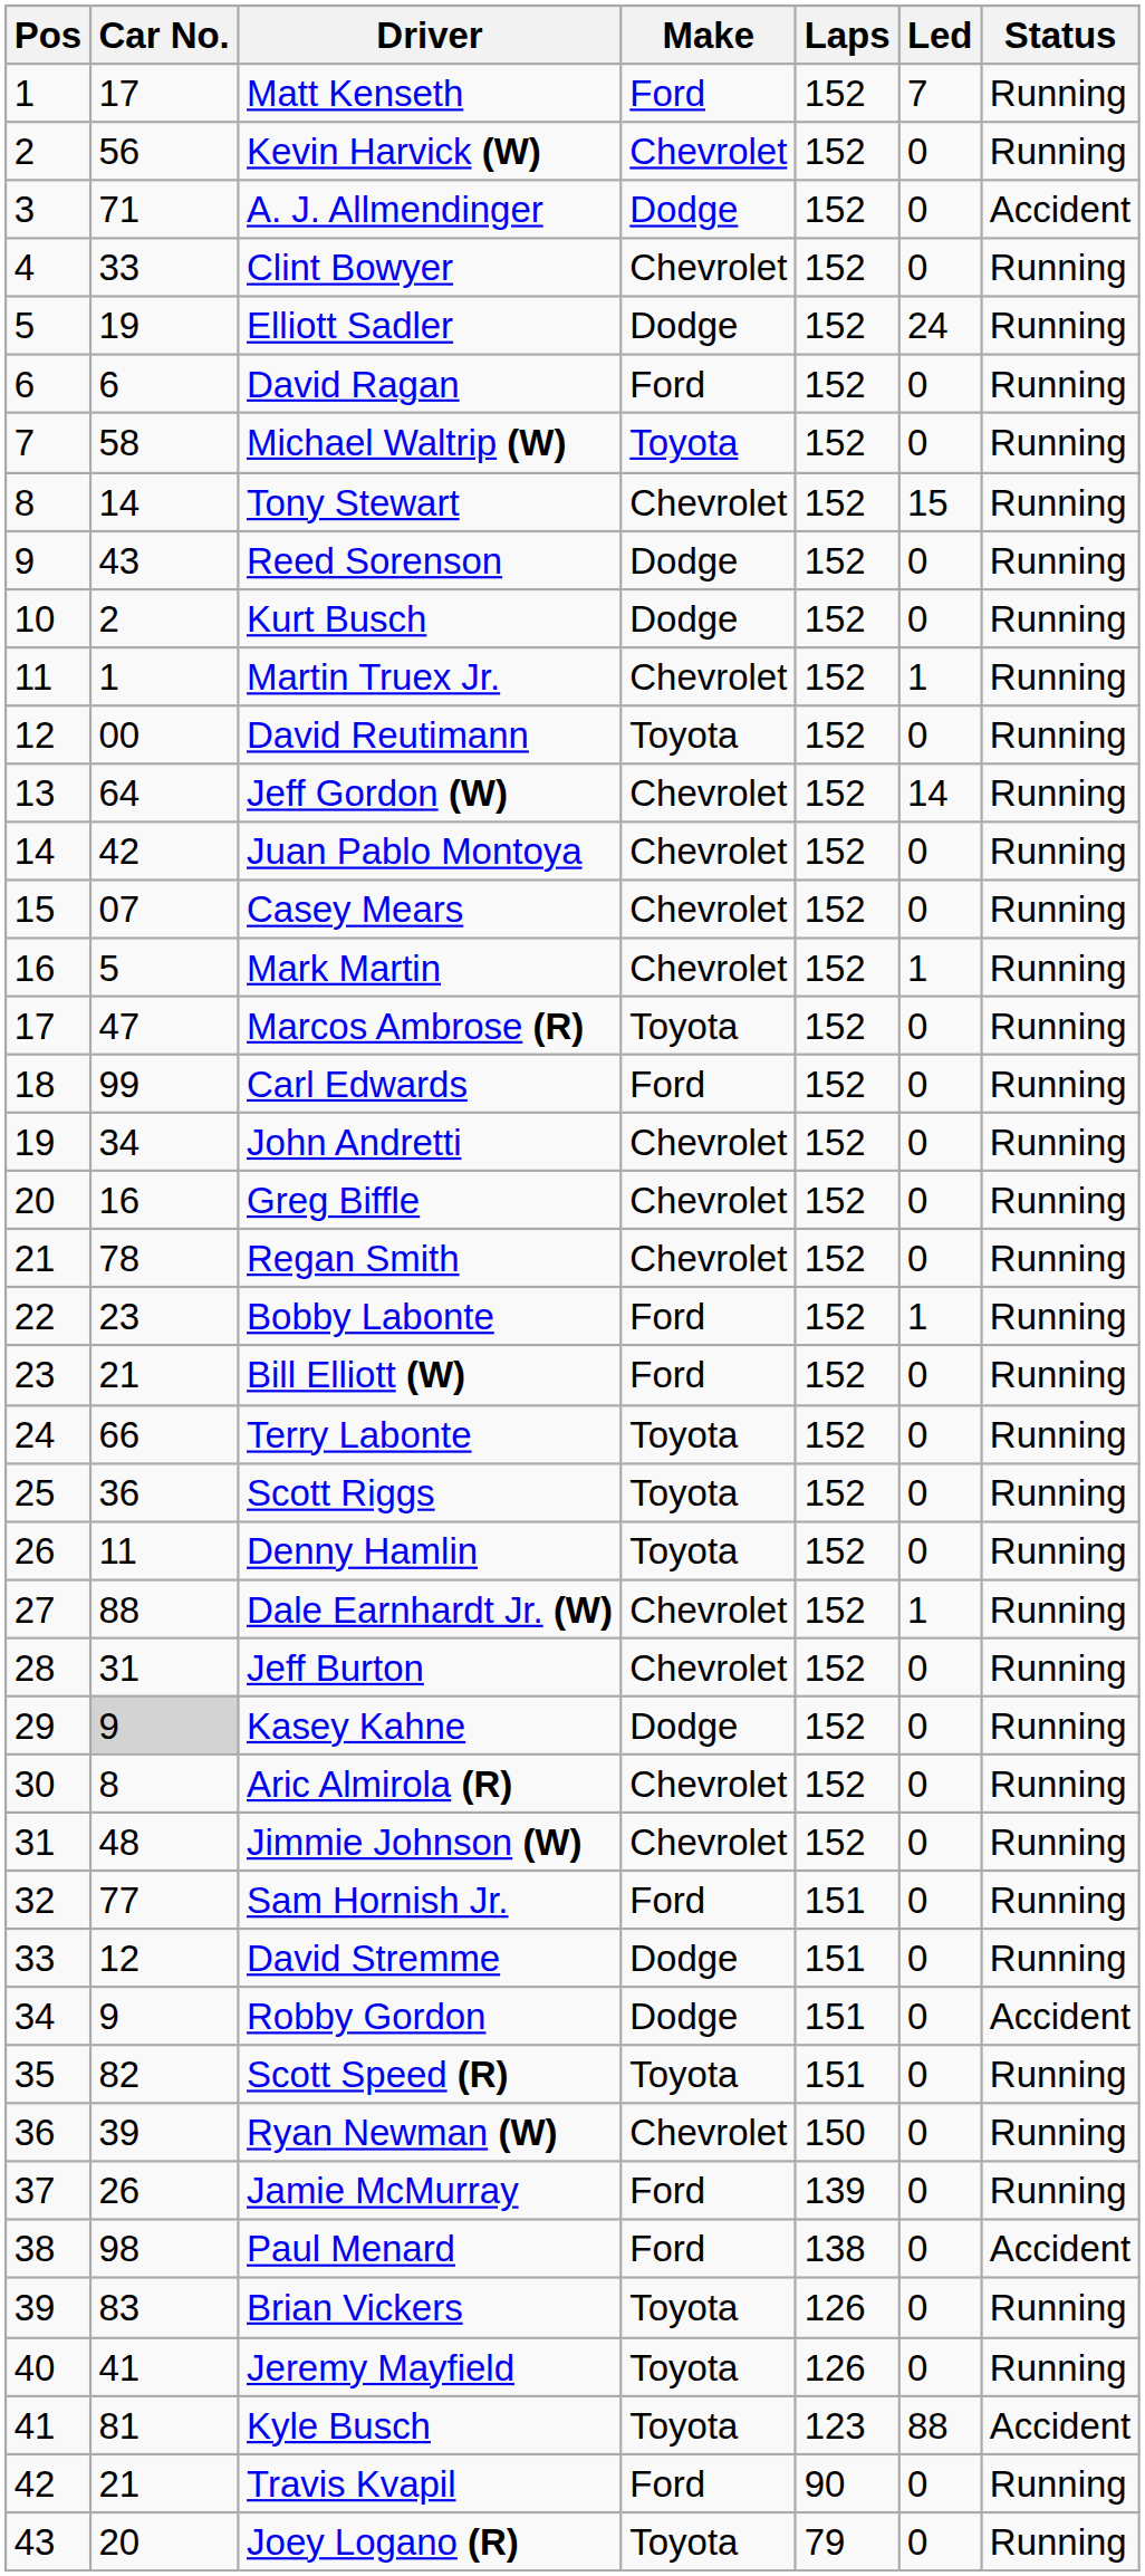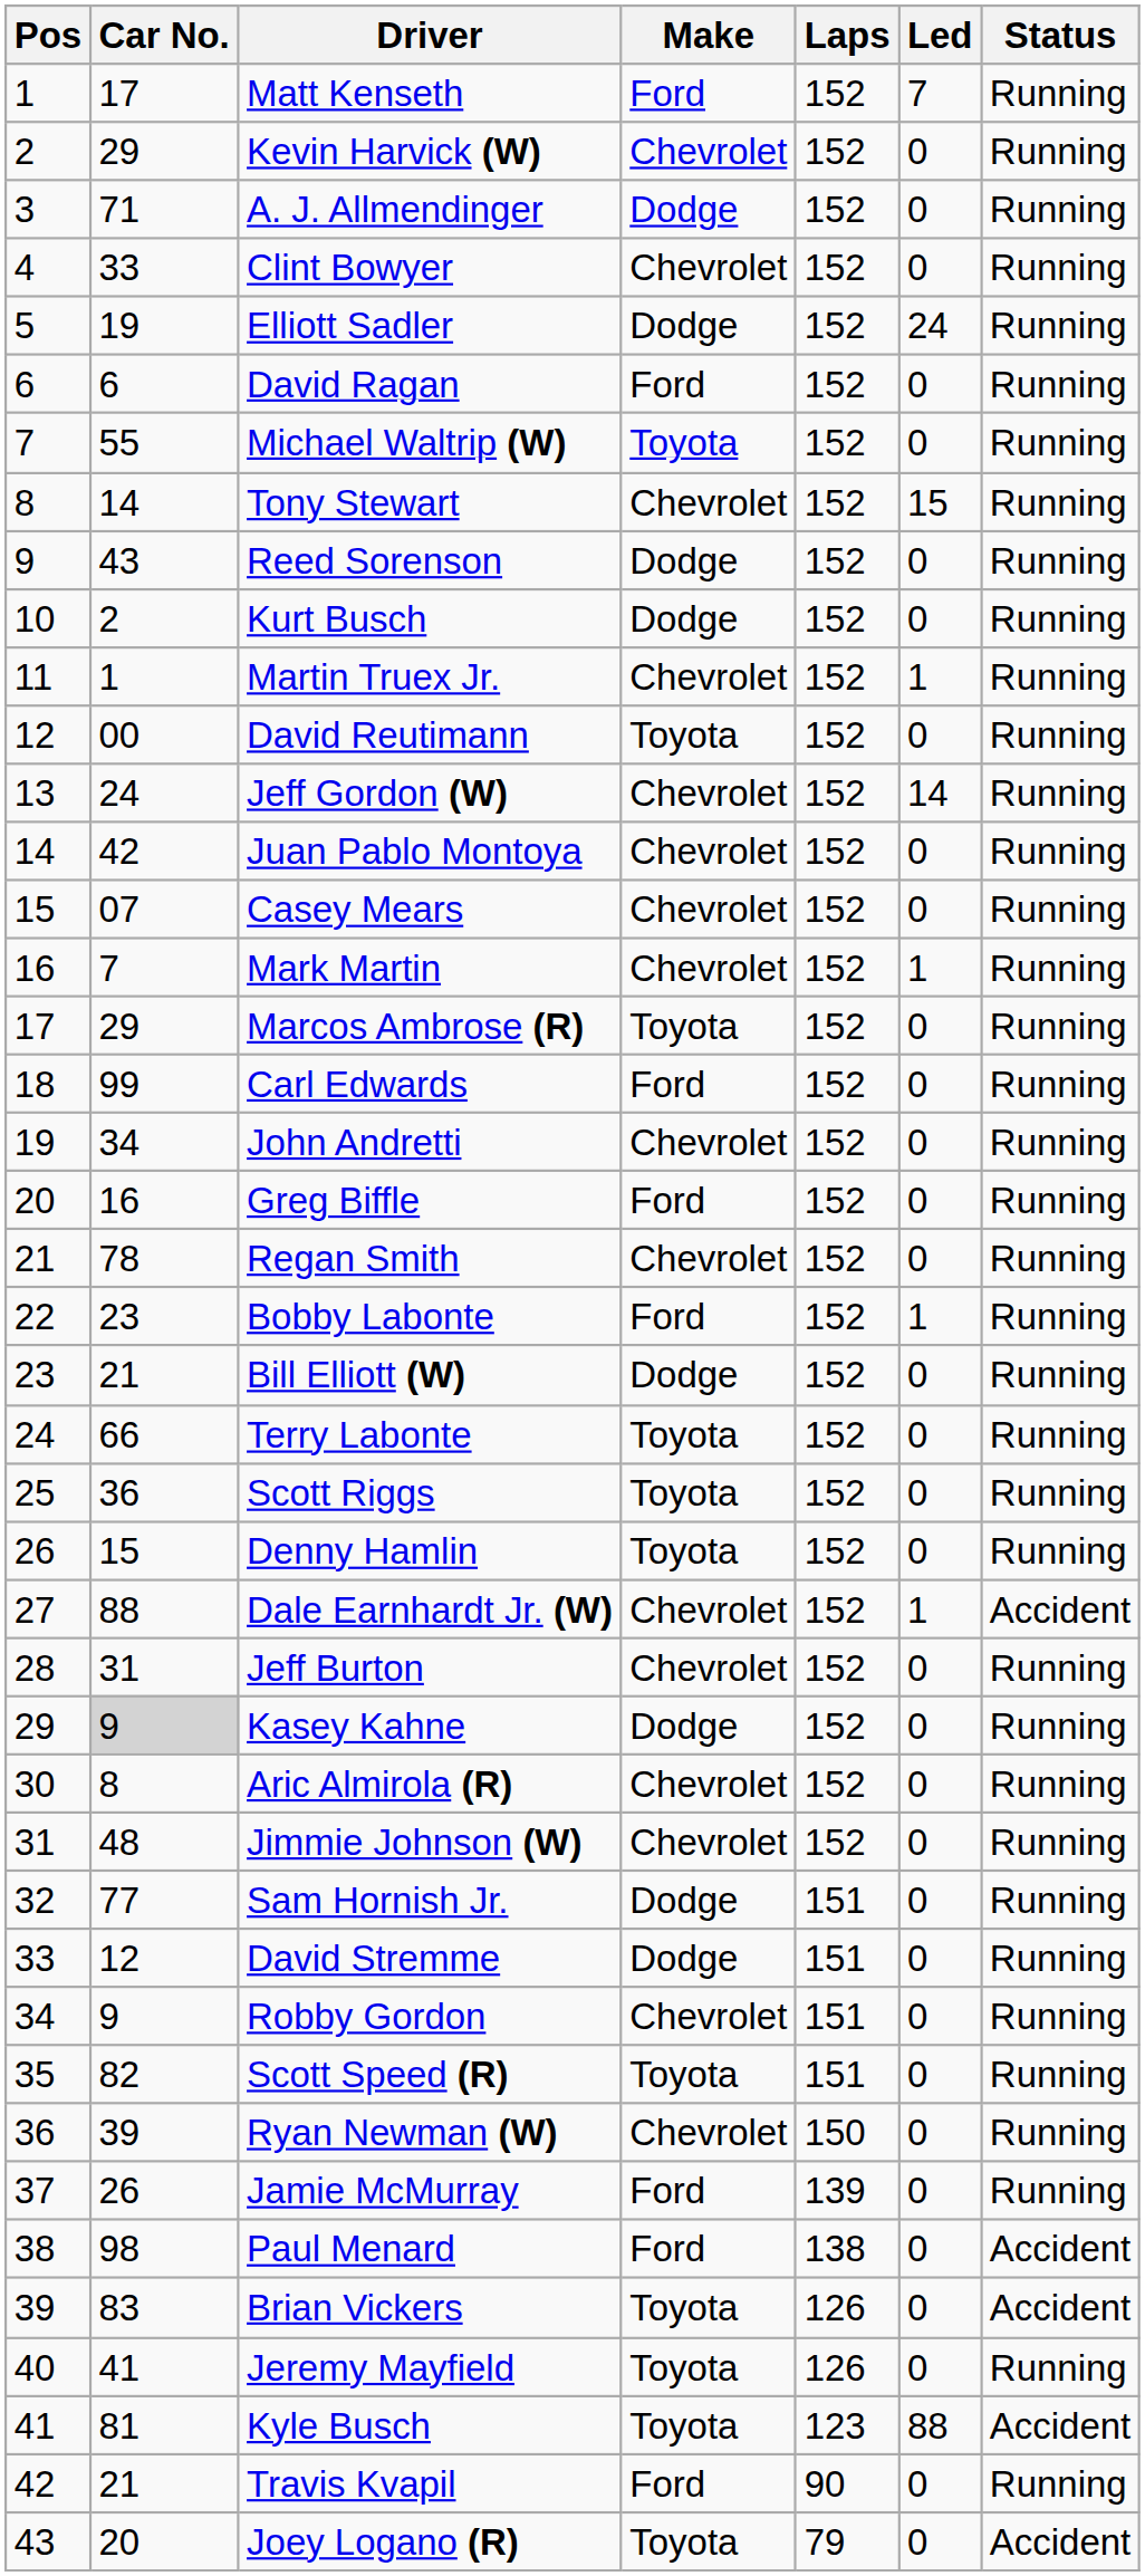Kevin Harvick (W) | Car No.: 56 -> 29
A. J. Allmendinger | Status: Accident -> Running
Michael Waltrip (W) | Car No.: 58 -> 55
Jeff Gordon (W) | Car No.: 64 -> 24
Mark Martin | Car No.: 5 -> 7
Marcos Ambrose (R) | Car No.: 47 -> 29
Greg Biffle | Make: Chevrolet -> Ford
Bill Elliott (W) | Make: Ford -> Dodge
Denny Hamlin | Car No.: 11 -> 15
Dale Earnhardt Jr. (W) | Status: Running -> Accident
Sam Hornish Jr. | Make: Ford -> Dodge
Robby Gordon | Make: Dodge -> Chevrolet
Robby Gordon | Status: Accident -> Running
Brian Vickers | Status: Running -> Accident
Joey Logano (R) | Status: Running -> Accident
